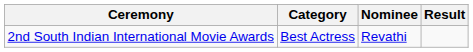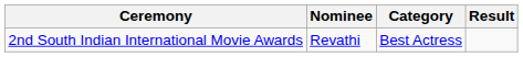columns swapped: Category <-> Nominee
